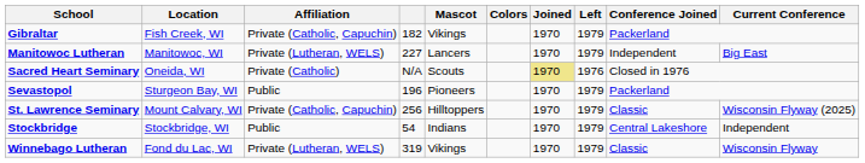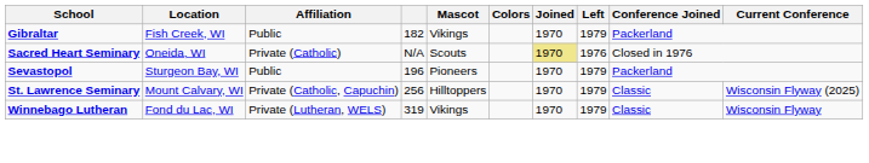Gibraltar | Affiliation: Private (Catholic, Capuchin) -> Public
- row: Manitowoc Lutheran | Manitowoc, WI | Private (Lutheran, WELS) | 227 | Lancers | 1970 | 1979 | Independent | Big East
- row: Stockbridge | Stockbridge, WI | Public | 54 | Indians | 1970 | 1979 | Central Lakeshore | Independent
